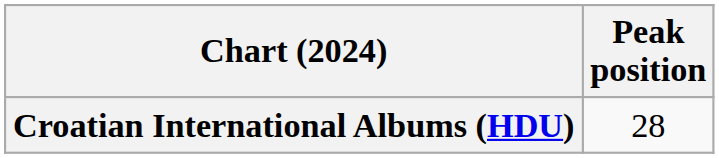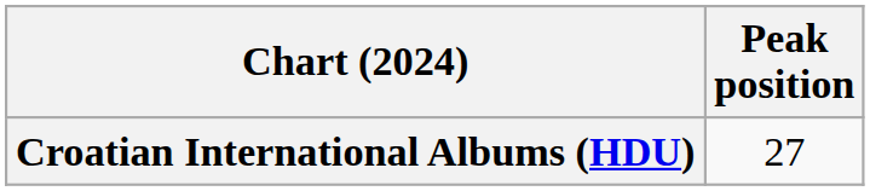Croatian International Albums (HDU) | Peak position: 28 -> 27
